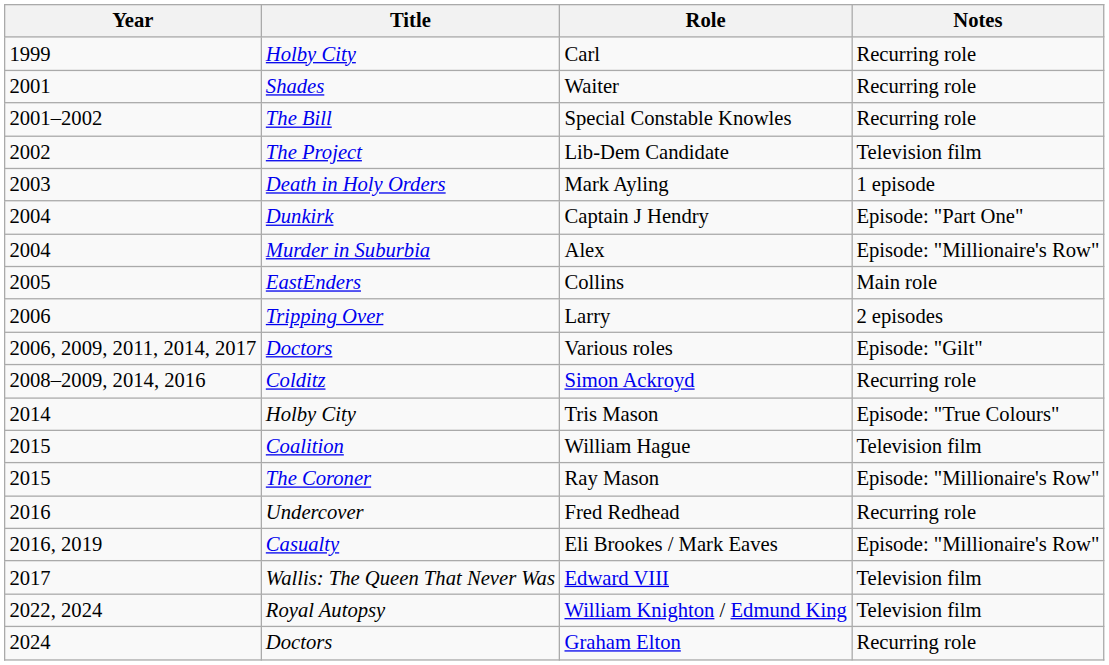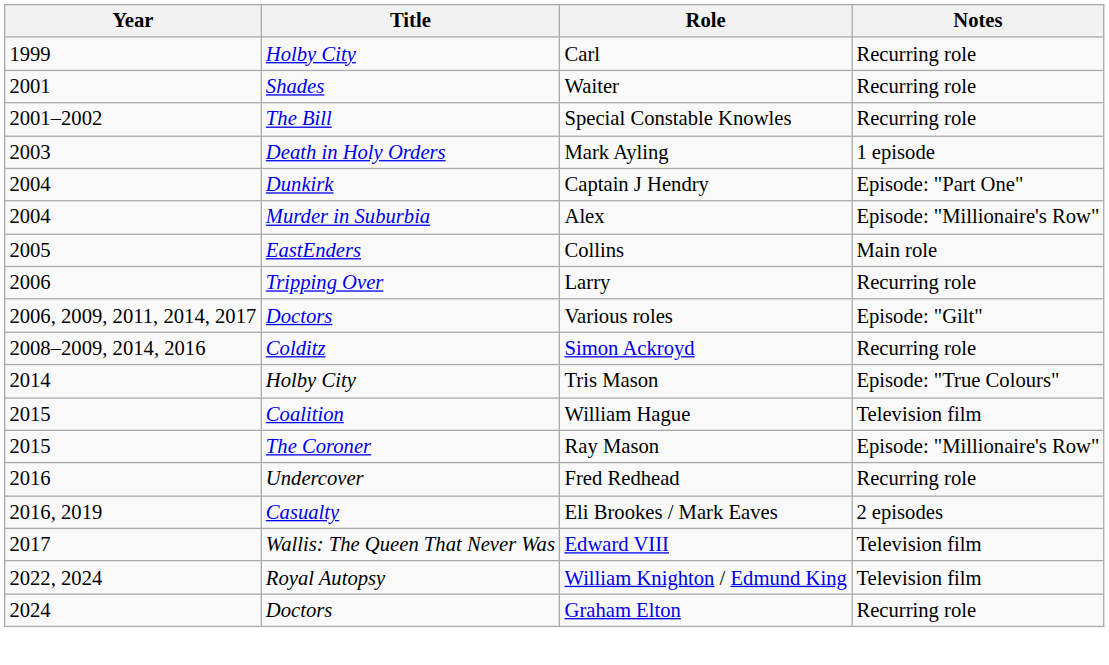- row: 2002 | The Project | Lib-Dem Candidate | Television film
Larry | Notes: 2 episodes -> Recurring role
Eli Brookes / Mark Eaves | Notes: Episode: "Millionaire's Row" -> 2 episodes
